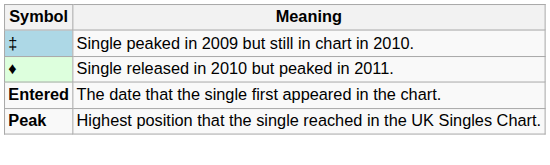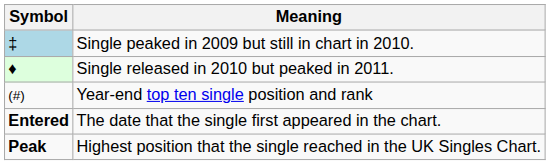+ row: (#) | Year-end top ten single position and rank
